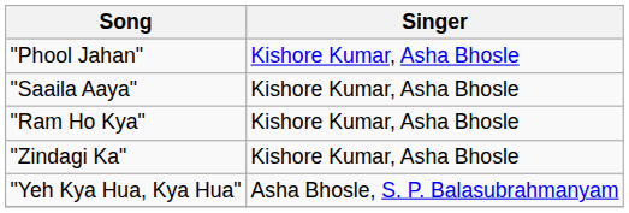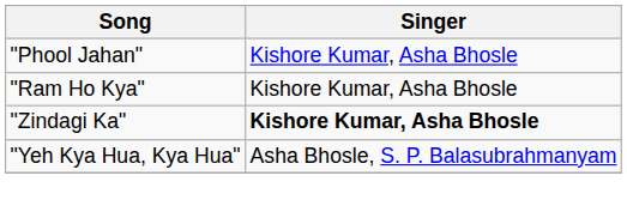- row: "Saaila Aaya" | Kishore Kumar, Asha Bhosle
"Zindagi Ka" | Singer: normal -> bold
